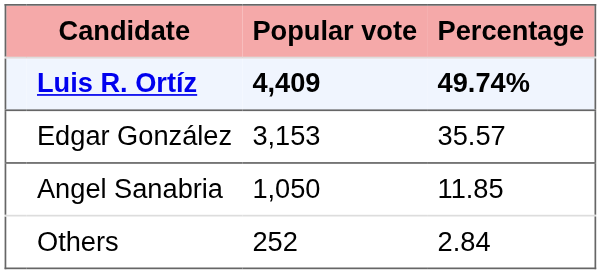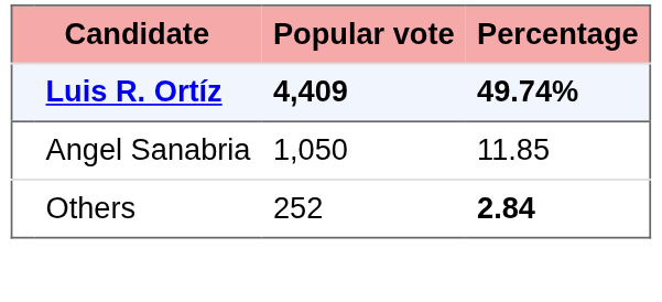- row: Edgar González | 3,153 | 35.57
Others | Percentage: normal -> bold
